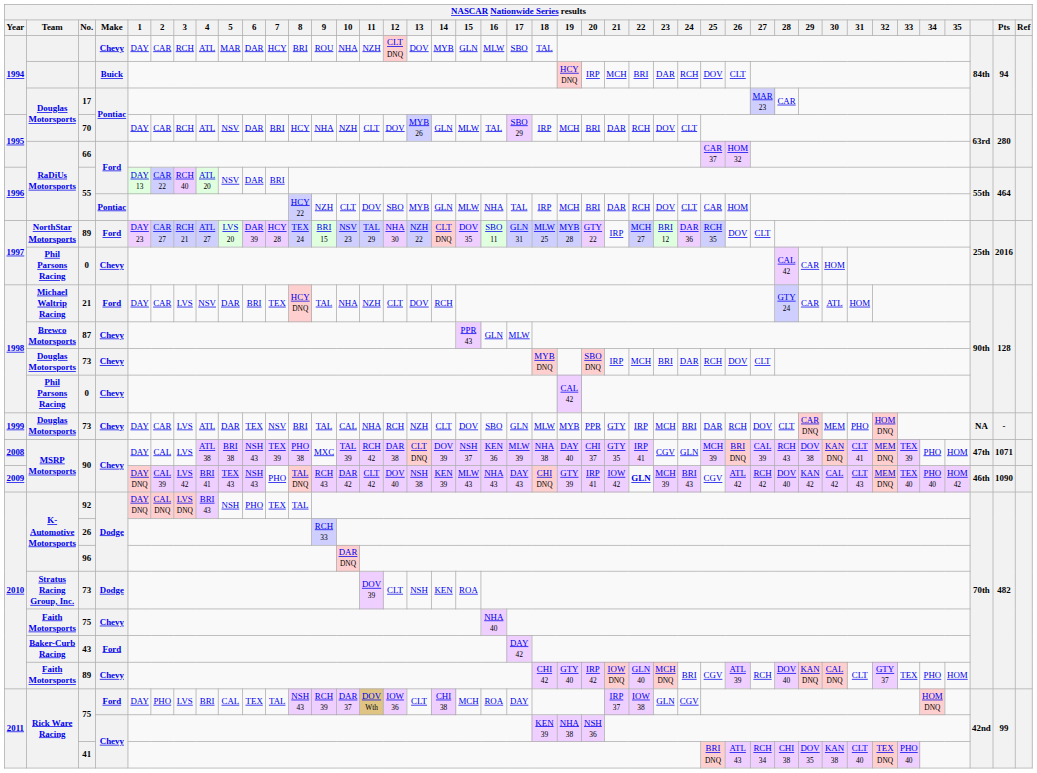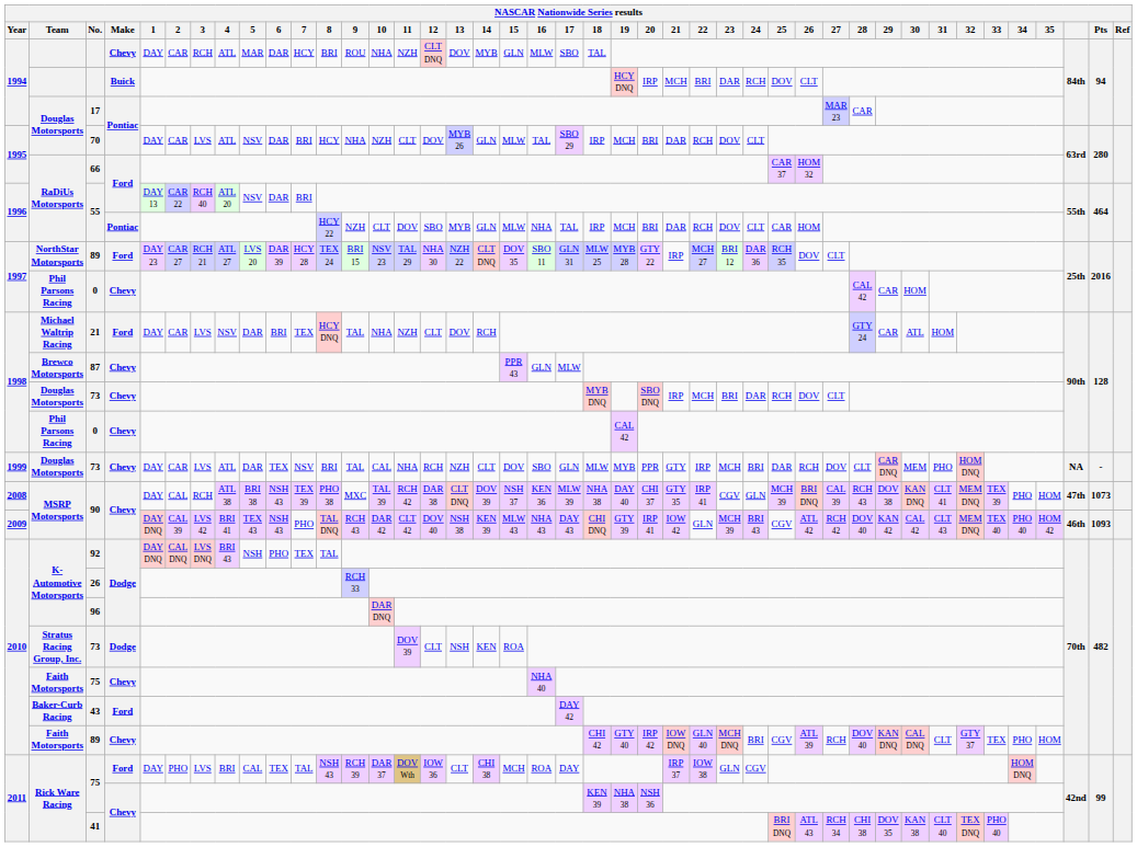70 | 3: RCH -> LVS
2008 / 90 | 3: LVS -> RCH
2008 / 90 | Pts: 1071 -> 1073
2009 / 90 | 22: bold -> normal
2009 / 90 | Pts: 1090 -> 1093
